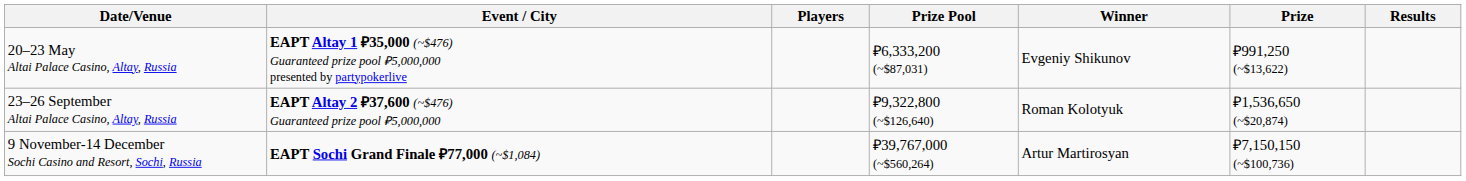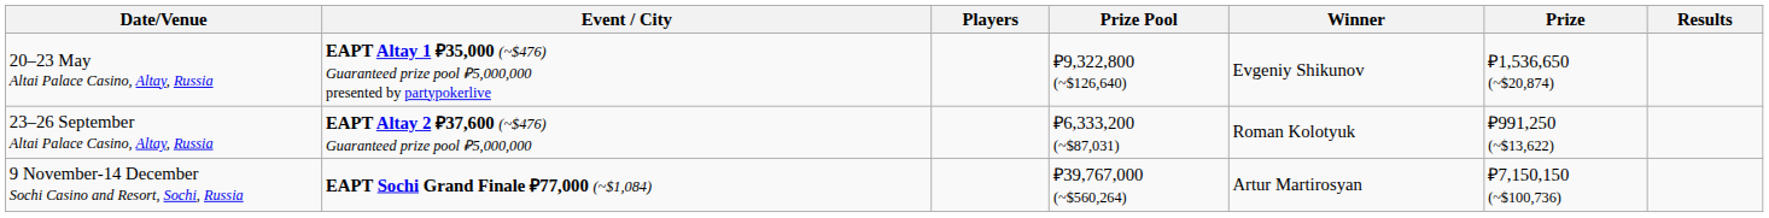20–23 May Altai Palace Casino, Altay, Russia | Prize Pool: ₽6,333,200 (~$87,031) -> ₽9,322,800 (~$126,640)
20–23 May Altai Palace Casino, Altay, Russia | Prize: ₽991,250 (~$13,622) -> ₽1,536,650 (~$20,874)
23–26 September Altai Palace Casino, Altay, Russia | Prize Pool: ₽9,322,800 (~$126,640) -> ₽6,333,200 (~$87,031)
23–26 September Altai Palace Casino, Altay, Russia | Prize: ₽1,536,650 (~$20,874) -> ₽991,250 (~$13,622)
